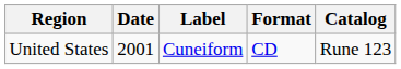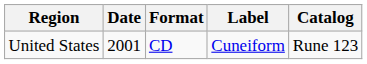columns swapped: Label <-> Format
